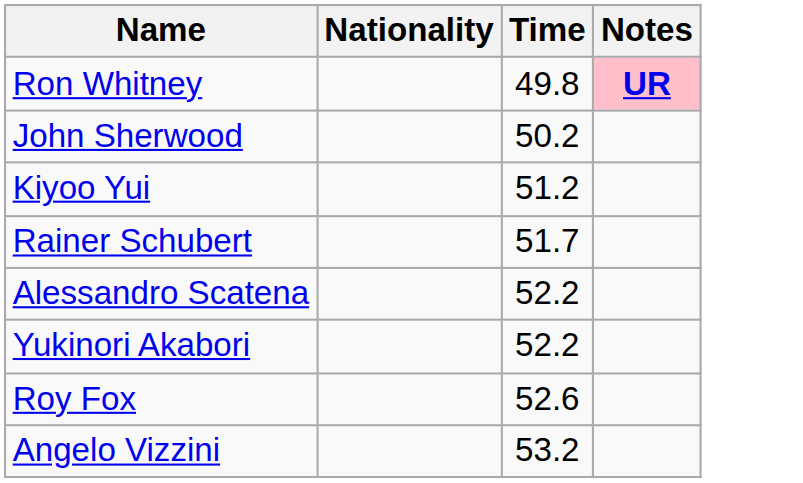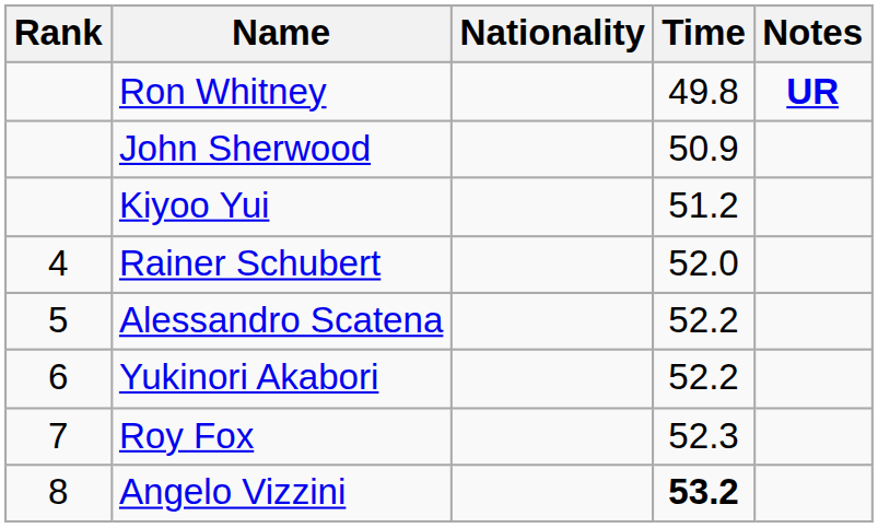+ column: Rank | 4 | 5 | 6 | 7 | 8
Ron Whitney | Notes: pink background -> no background
John Sherwood | Time: 50.2 -> 50.9
Rainer Schubert | Time: 51.7 -> 52.0
Roy Fox | Time: 52.6 -> 52.3
Angelo Vizzini | Time: normal -> bold
